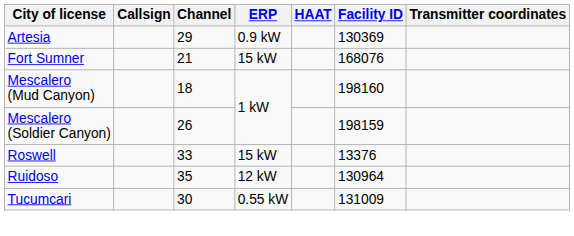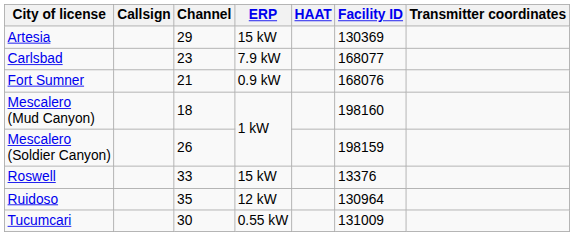Artesia | ERP: 0.9 kW -> 15 kW
+ row: Carlsbad | 23 | 7.9 kW | 168077
Fort Sumner | ERP: 15 kW -> 0.9 kW
